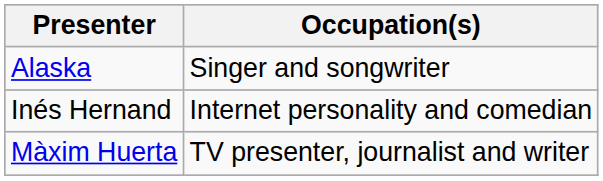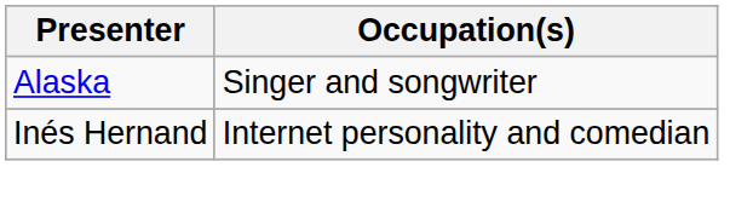- row: Màxim Huerta | TV presenter, journalist and writer
